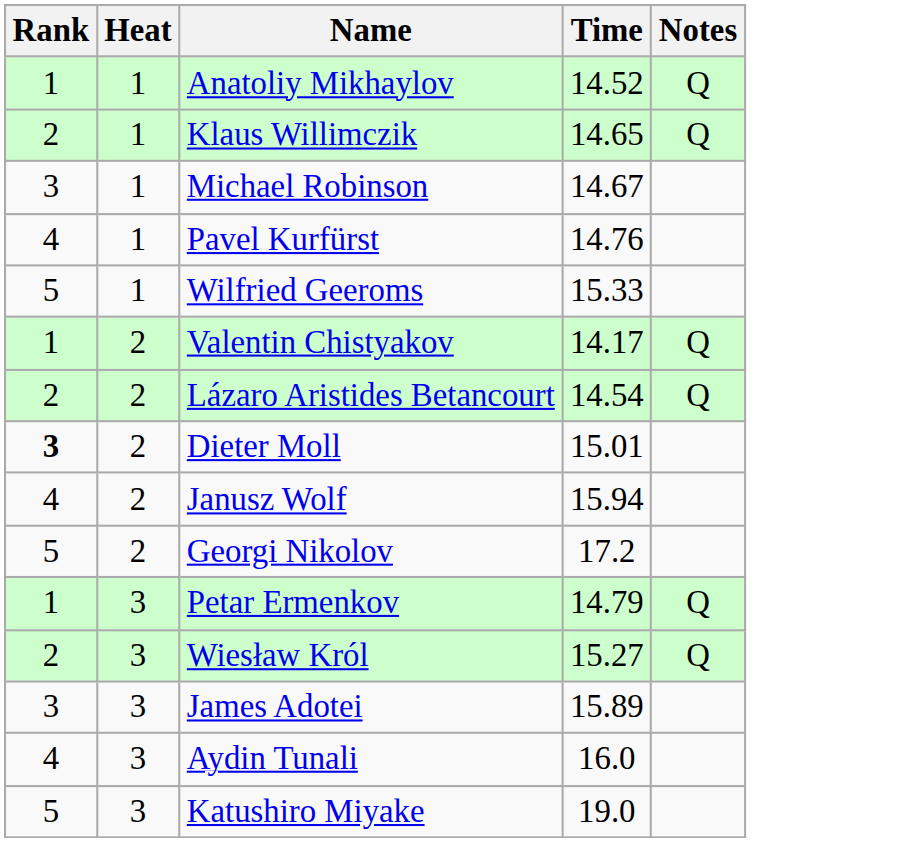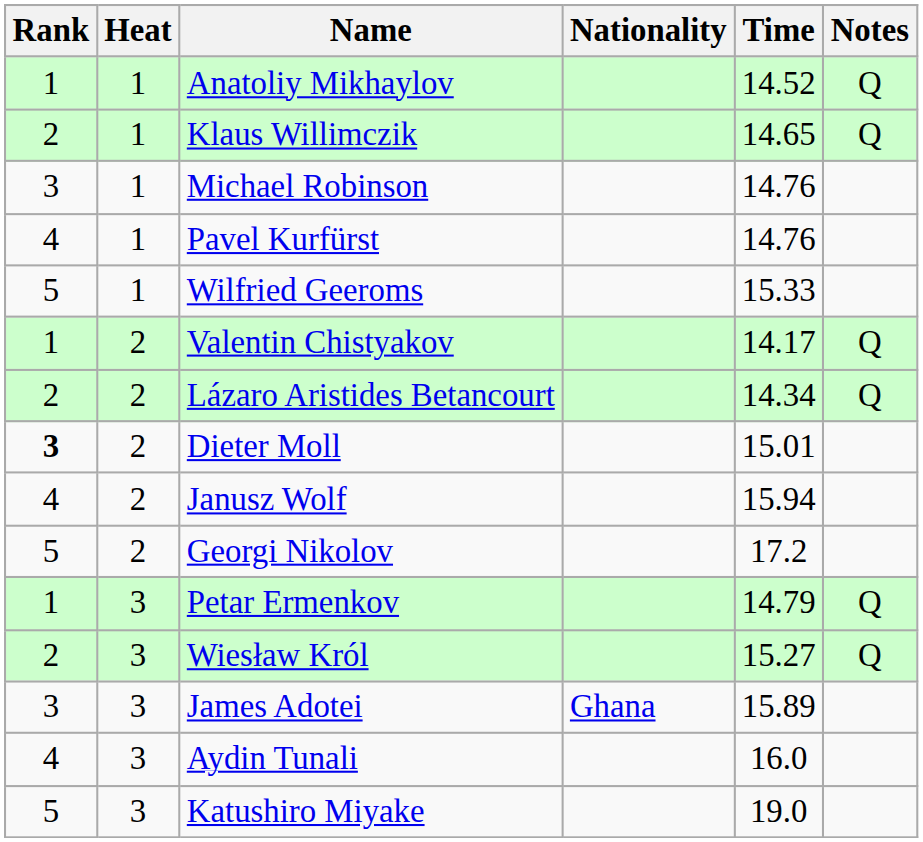+ column: Nationality | Ghana
Michael Robinson | Time: 14.67 -> 14.76
Lázaro Aristides Betancourt | Time: 14.54 -> 14.34
